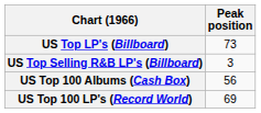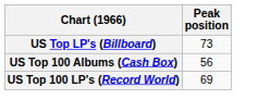- row: US Top Selling R&B LP's (Billboard) | 3
